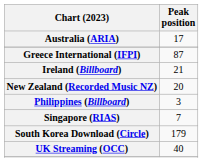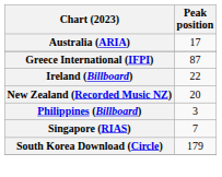Ireland (Billboard) | Peak position: 21 -> 22
- row: UK Streaming (OCC) | 40
